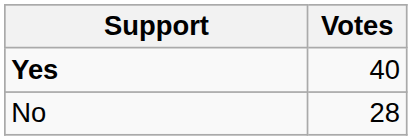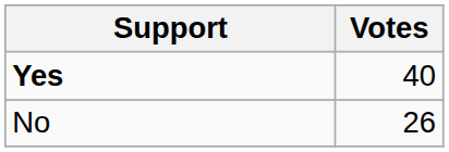No | Votes: 28 -> 26
